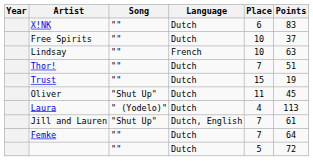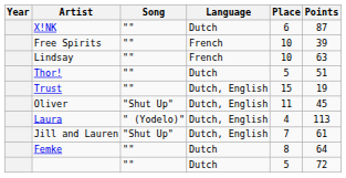X!NK | Points: 83 -> 87
Free Spirits | Language: Dutch -> French
Free Spirits | Points: 37 -> 39
Thor! | Place: 7 -> 5
Trust | Language: Dutch -> Dutch, English
Oliver | Language: Dutch -> Dutch, English
Laura | Language: Dutch -> Dutch, English
Femke | Place: 7 -> 8
